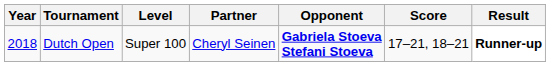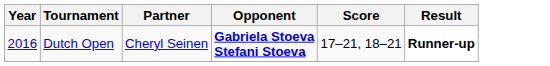- column: Level | Super 100
Dutch Open | Year: 2018 -> 2016
